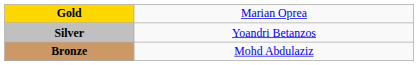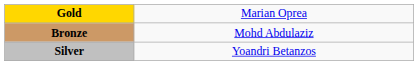rows swapped: Silver <-> Bronze
